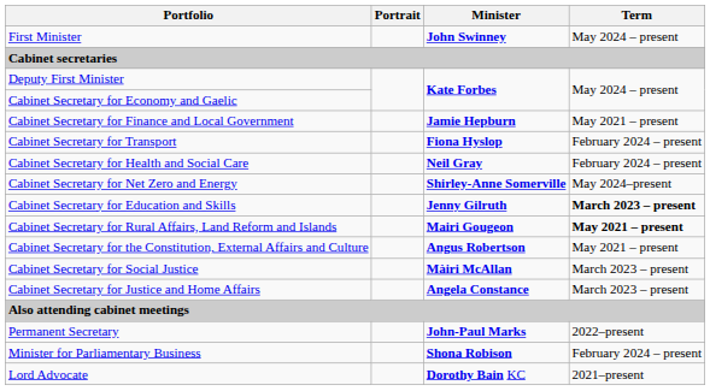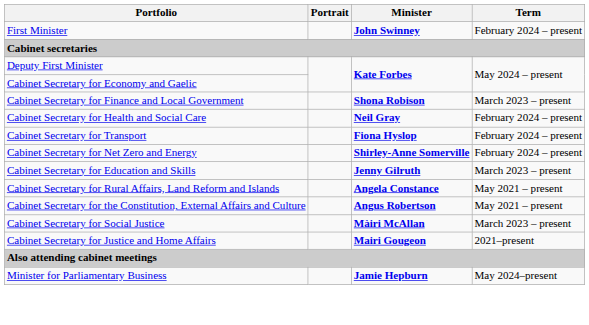First Minister | Term: May 2024 – present -> February 2024 – present
Cabinet Secretary for Finance and Local Government | Minister: Jamie Hepburn -> Shona Robison
Cabinet Secretary for Finance and Local Government | Term: May 2021 – present -> March 2023 – present
rows swapped: Cabinet Secretary for Health and Social Care <-> Cabinet Secretary for Transport
Cabinet Secretary for Net Zero and Energy | Term: May 2024–present -> February 2024 – present
Cabinet Secretary for Education and Skills | Term: bold -> normal
Cabinet Secretary for Rural Affairs, Land Reform and Islands | Minister: Mairi Gougeon -> Angela Constance
Cabinet Secretary for Rural Affairs, Land Reform and Islands | Term: bold -> normal
Cabinet Secretary for Justice and Home Affairs | Minister: Angela Constance -> Mairi Gougeon
Cabinet Secretary for Justice and Home Affairs | Term: March 2023 – present -> 2021–present
- row: Permanent Secretary | John-Paul Marks | 2022–present
Minister for Parliamentary Business | Minister: Shona Robison -> Jamie Hepburn
Minister for Parliamentary Business | Term: February 2024 – present -> May 2024–present
- row: Lord Advocate | Dorothy Bain KC | 2021–present
